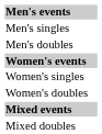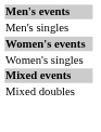- row: Men's doubles
- row: Women's doubles
